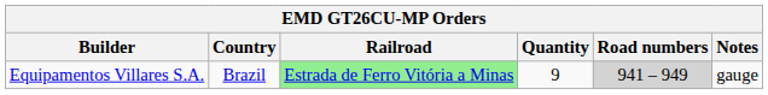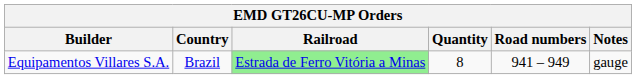Equipamentos Villares S.A. | Quantity: 9 -> 8
Equipamentos Villares S.A. | Road numbers: lightgrey background -> no background
